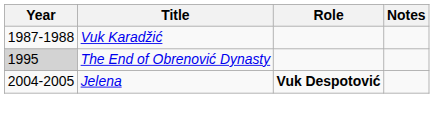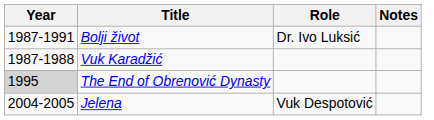+ row: 1987-1991 | Bolji život | Dr. Ivo Luksić
Jelena | Role: bold -> normal
